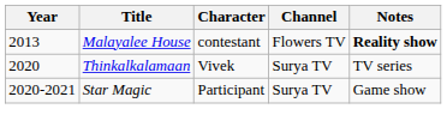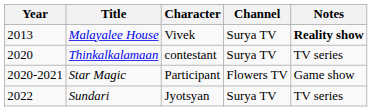Malayalee House | Character: contestant -> Vivek
Malayalee House | Channel: Flowers TV -> Surya TV
Thinkalkalamaan | Character: Vivek -> contestant
Star Magic | Channel: Surya TV -> Flowers TV
+ row: 2022 | Sundari | Jyotsyan | Surya TV | TV series
